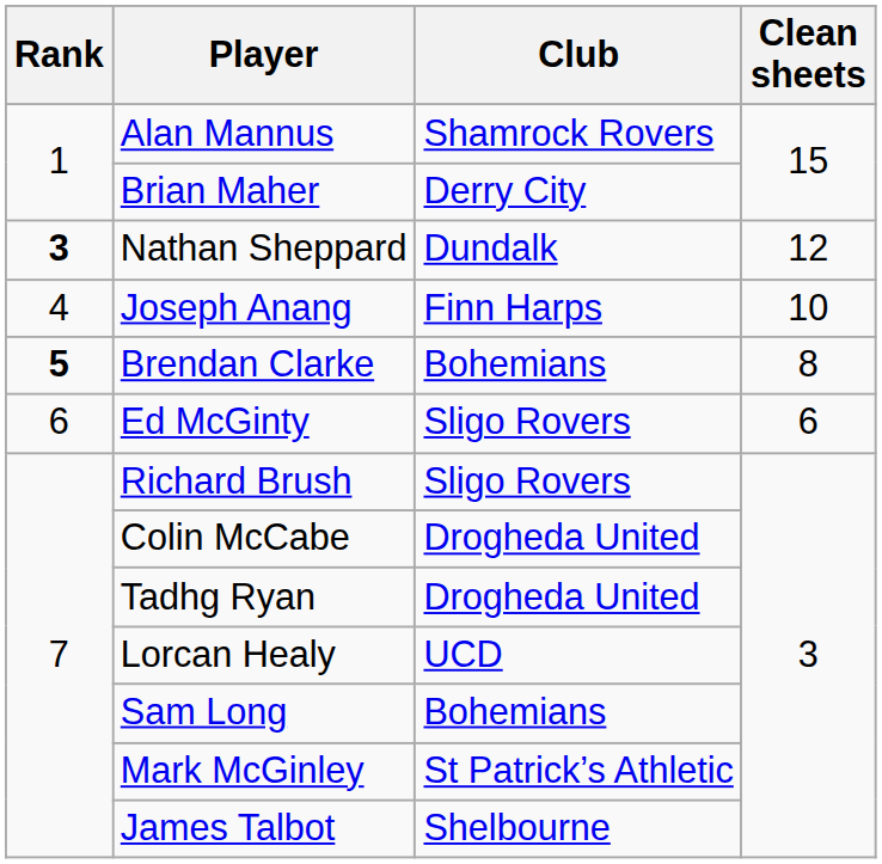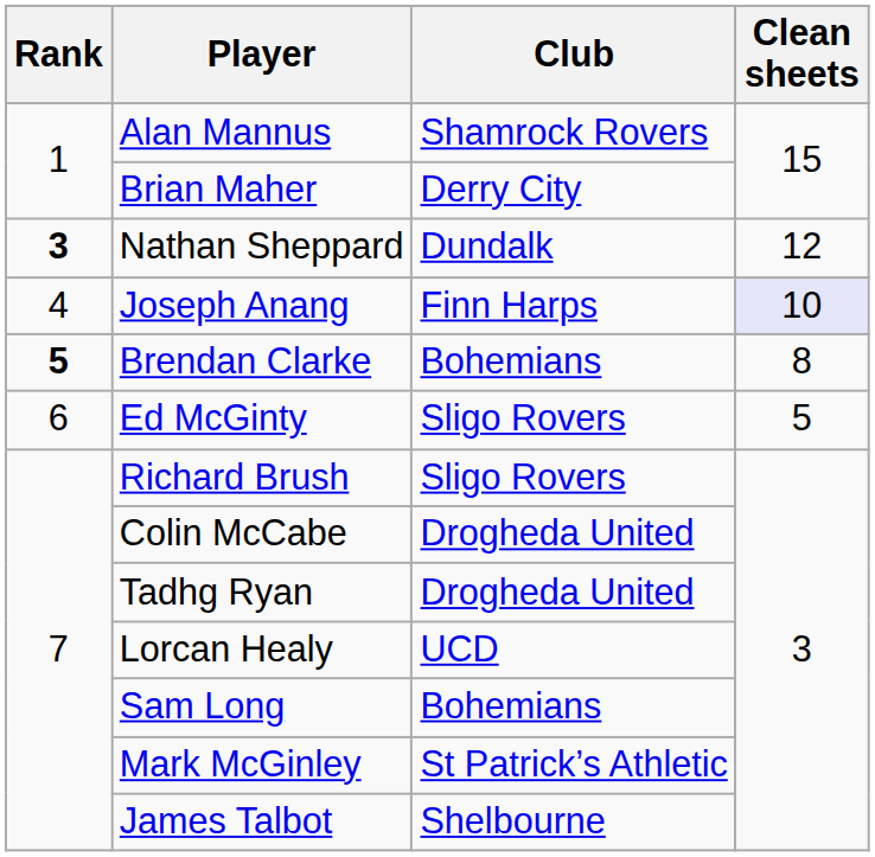Joseph Anang | Clean sheets: no background -> lavender background
Ed McGinty | Clean sheets: 6 -> 5
